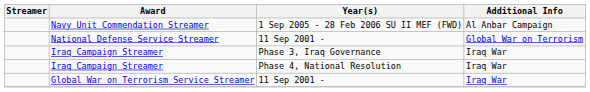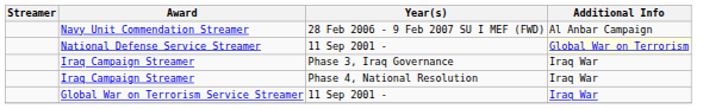+ row: Navy Unit Commendation Streamer | 28 Feb 2006 - 9 Feb 2007 SU I MEF (FWD) | Al Anbar Campaign
- row: Navy Unit Commendation Streamer | 1 Sep 2005 - 28 Feb 2006 SU II MEF (FWD) | Al Anbar Campaign
National Defense Service Streamer / 11 Sep 2001 - | Additional Info: no background -> lightyellow background
